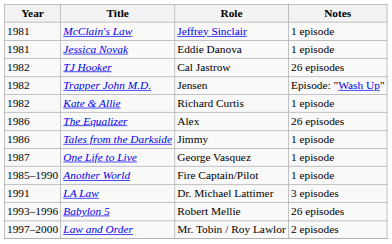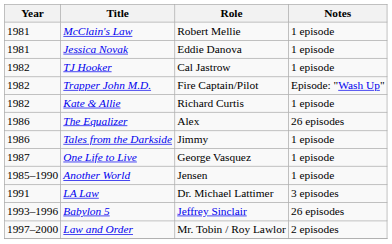McClain's Law | Role: Jeffrey Sinclair -> Robert Mellie
TJ Hooker | Notes: 26 episodes -> 1 episode
Trapper John M.D. | Role: Jensen -> Fire Captain/Pilot
Another World | Role: Fire Captain/Pilot -> Jensen
Babylon 5 | Role: Robert Mellie -> Jeffrey Sinclair
